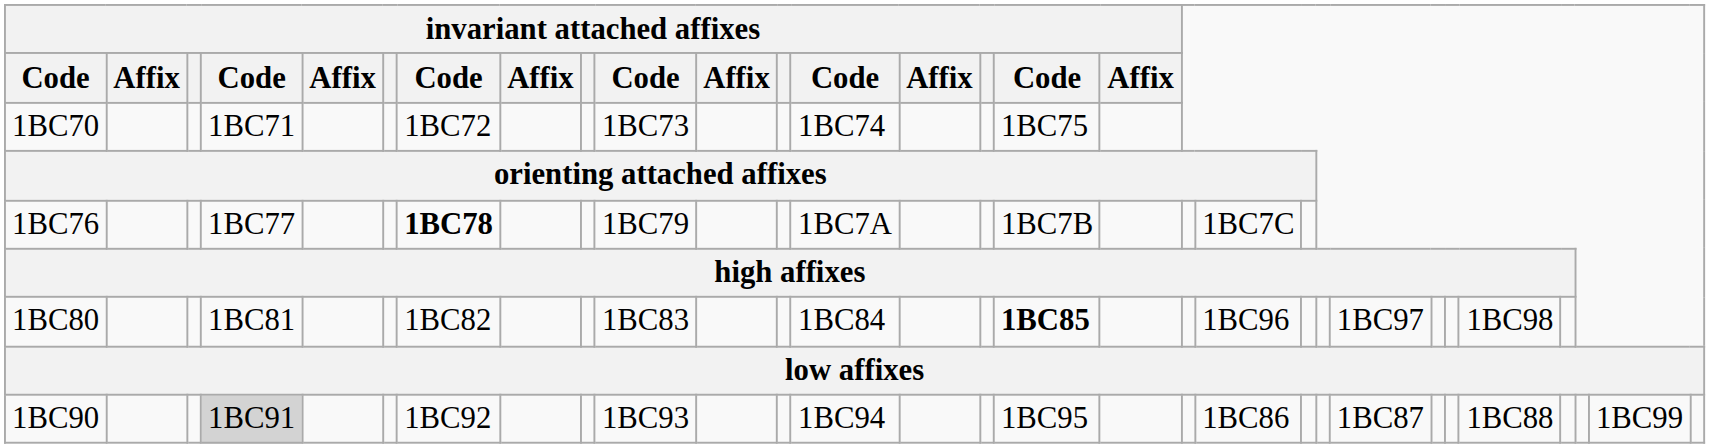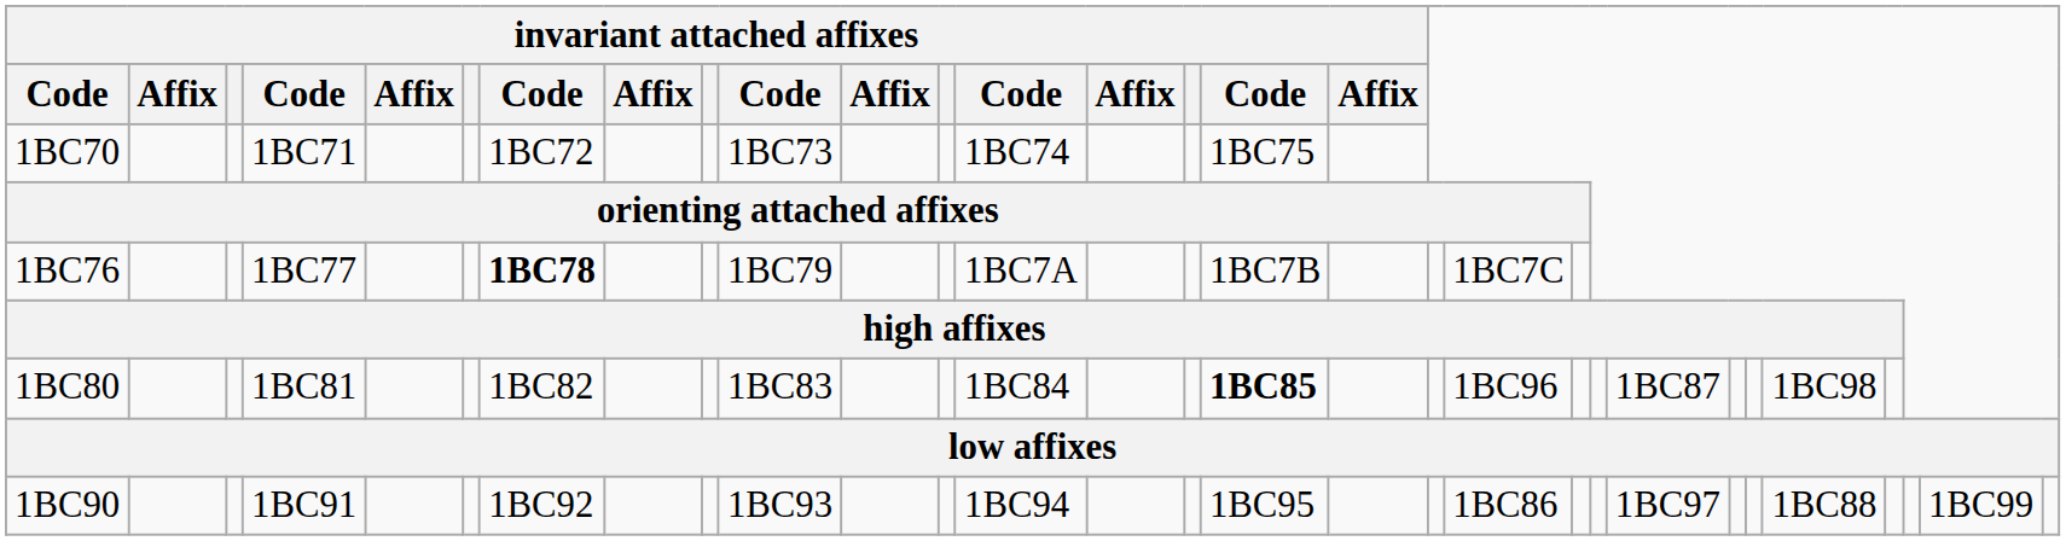1BC80 | column 22: 1BC97 -> 1BC87
1BC90 | column 4: lightgrey background -> no background
1BC90 | column 22: 1BC87 -> 1BC97
